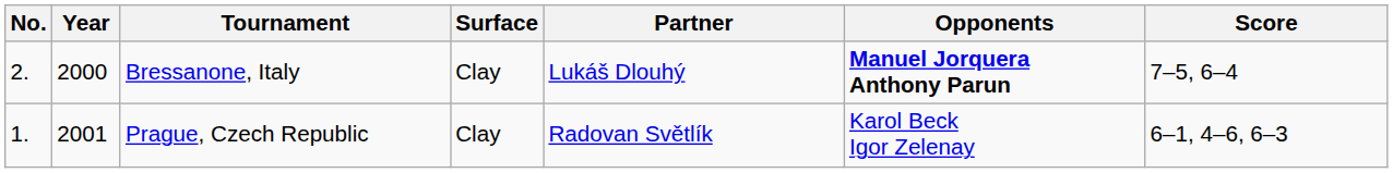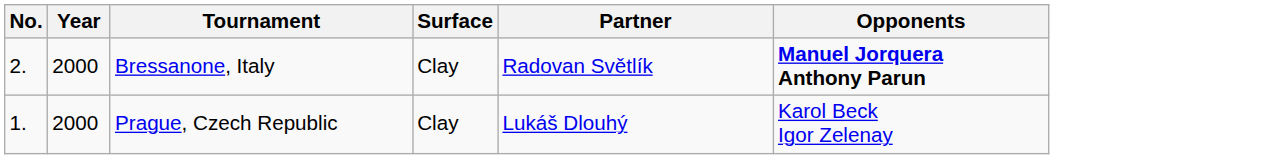- column: Score | 7–5, 6–4 | 6–1, 4–6, 6–3
Bressanone, Italy | Partner: Lukáš Dlouhý -> Radovan Světlík
Prague, Czech Republic | Year: 2001 -> 2000
Prague, Czech Republic | Partner: Radovan Světlík -> Lukáš Dlouhý
